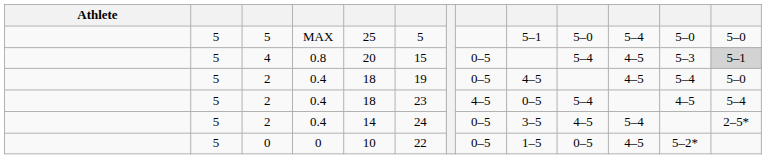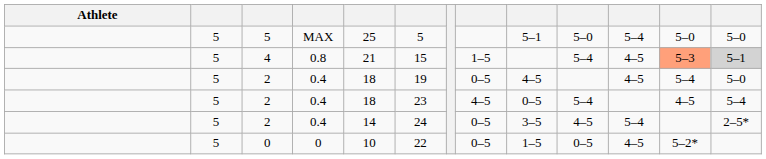4 | column 5: 20 -> 21
4 | column 8: 0–5 -> 1–5
4 | column 12: no background -> lightsalmon background
